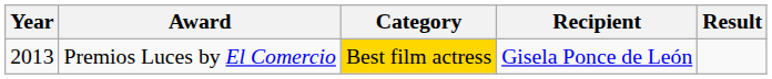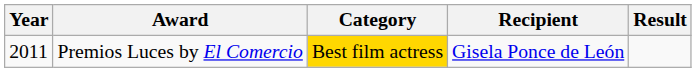Premios Luces by El Comercio | Year: 2013 -> 2011
